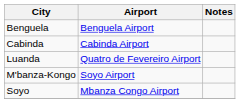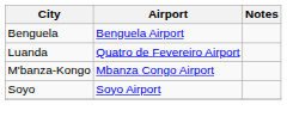- row: Cabinda | Cabinda Airport
M'banza-Kongo | Airport: Soyo Airport -> Mbanza Congo Airport
Soyo | Airport: Mbanza Congo Airport -> Soyo Airport
